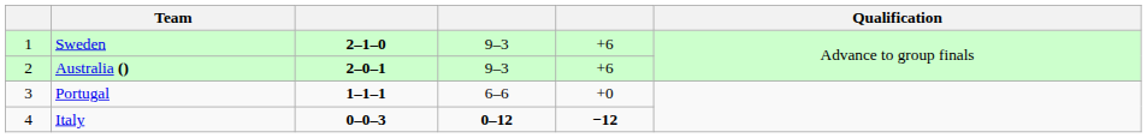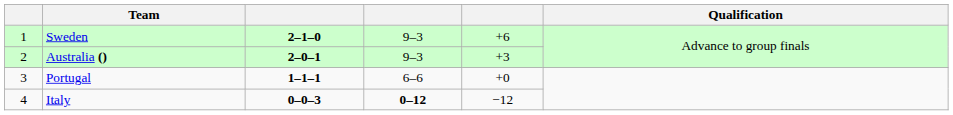Australia () | column 5: +6 -> +3
Italy | column 5: bold -> normal
